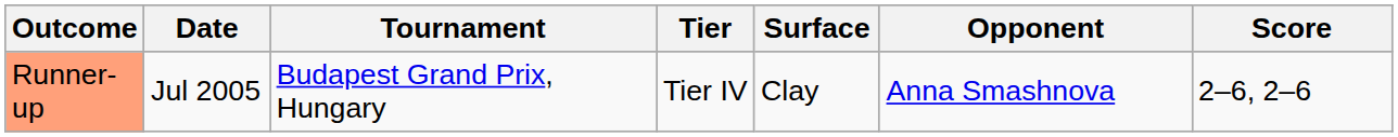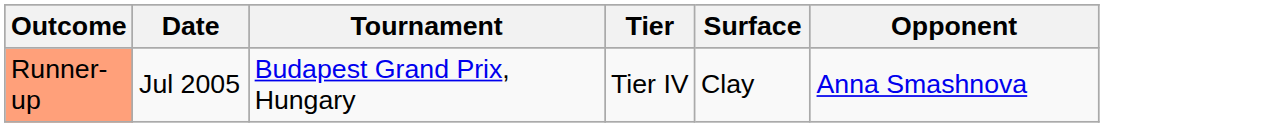- column: Score | 2–6, 2–6
